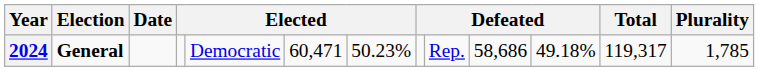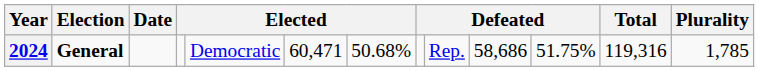2024 | column 7: 50.23% -> 50.68%
2024 | column 11: 49.18% -> 51.75%
2024 | Total: 119,317 -> 119,316
